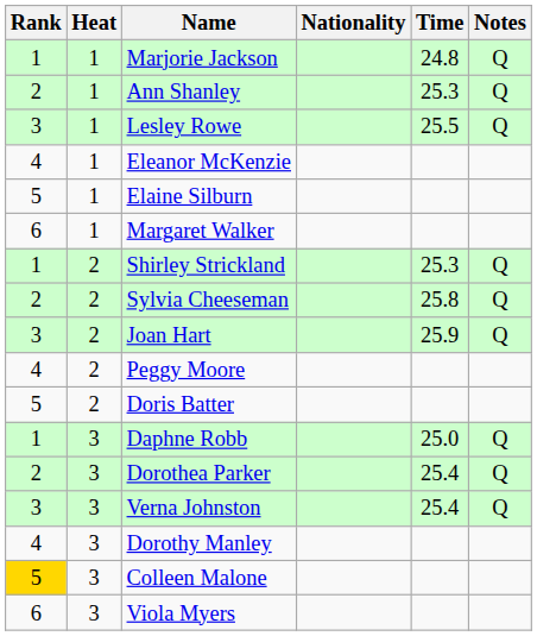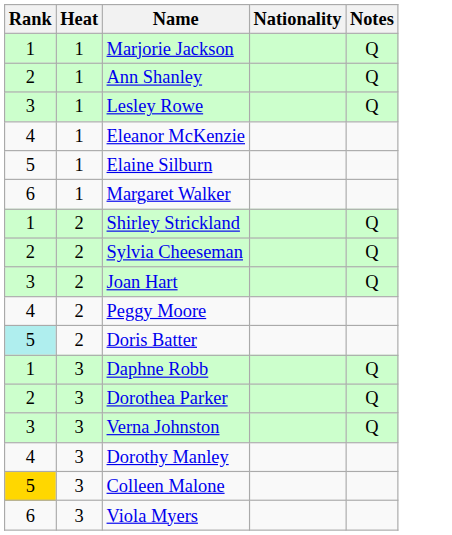- column: Time | 24.8 | 25.3 | 25.5 | 25.3 | 25.8 | 25.9 | 25.0 | 25.4 | 25.4
Doris Batter | Rank: no background -> paleturquoise background
